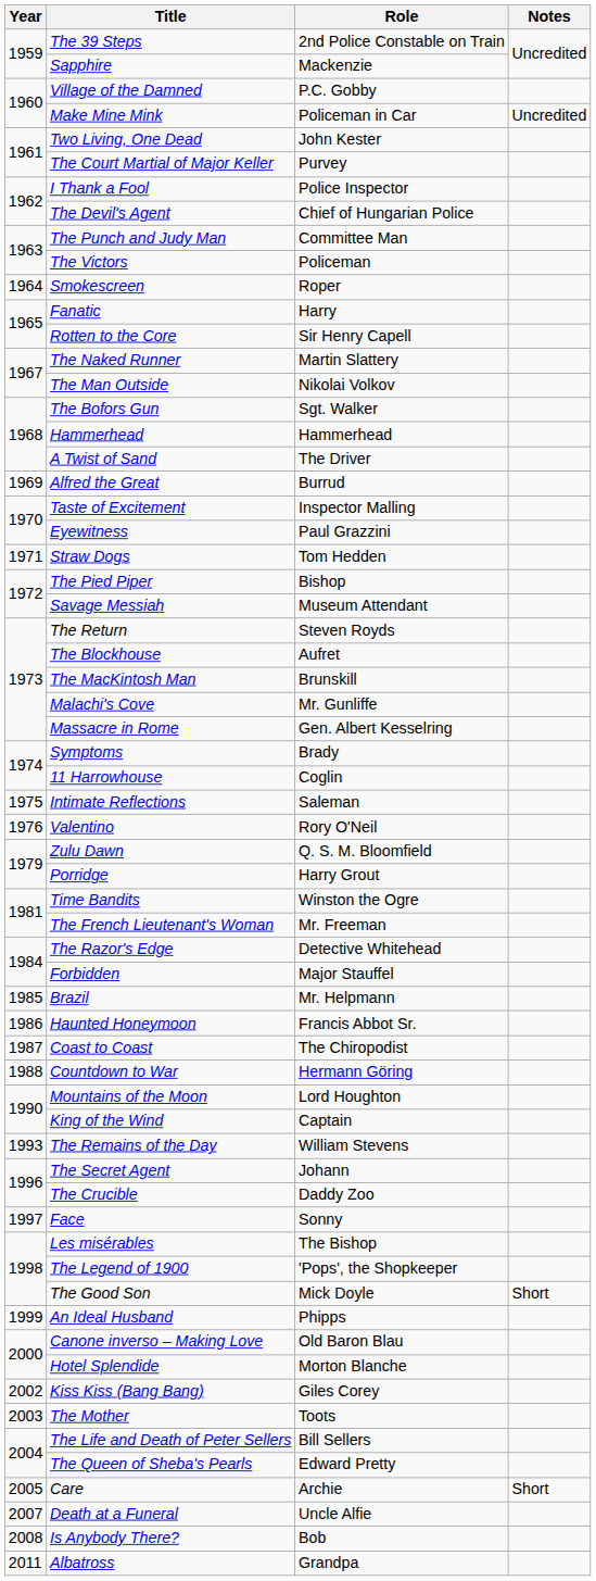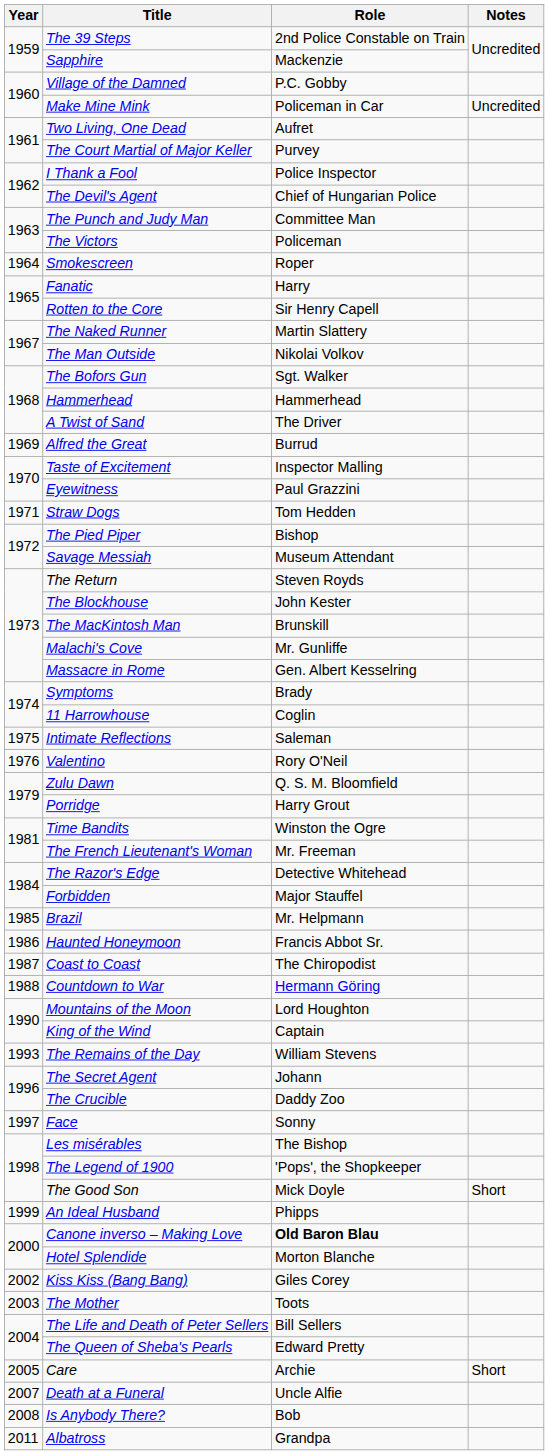Two Living, One Dead | Role: John Kester -> Aufret
The Blockhouse | Role: Aufret -> John Kester
Canone inverso – Making Love | Role: normal -> bold
